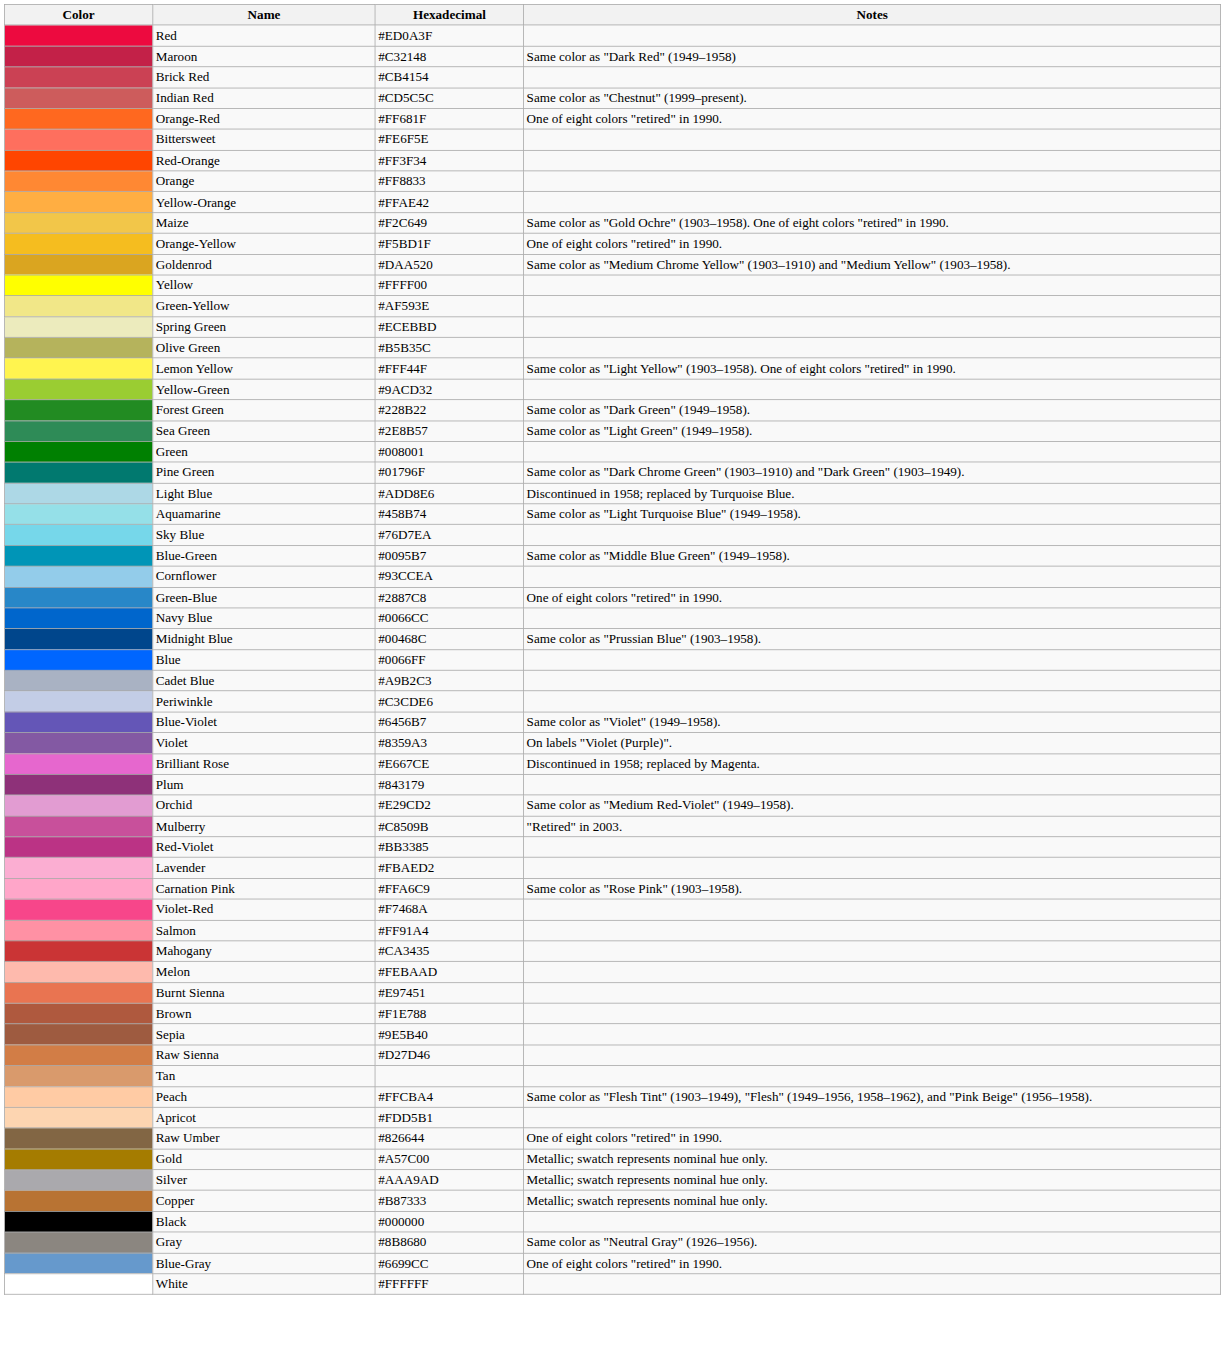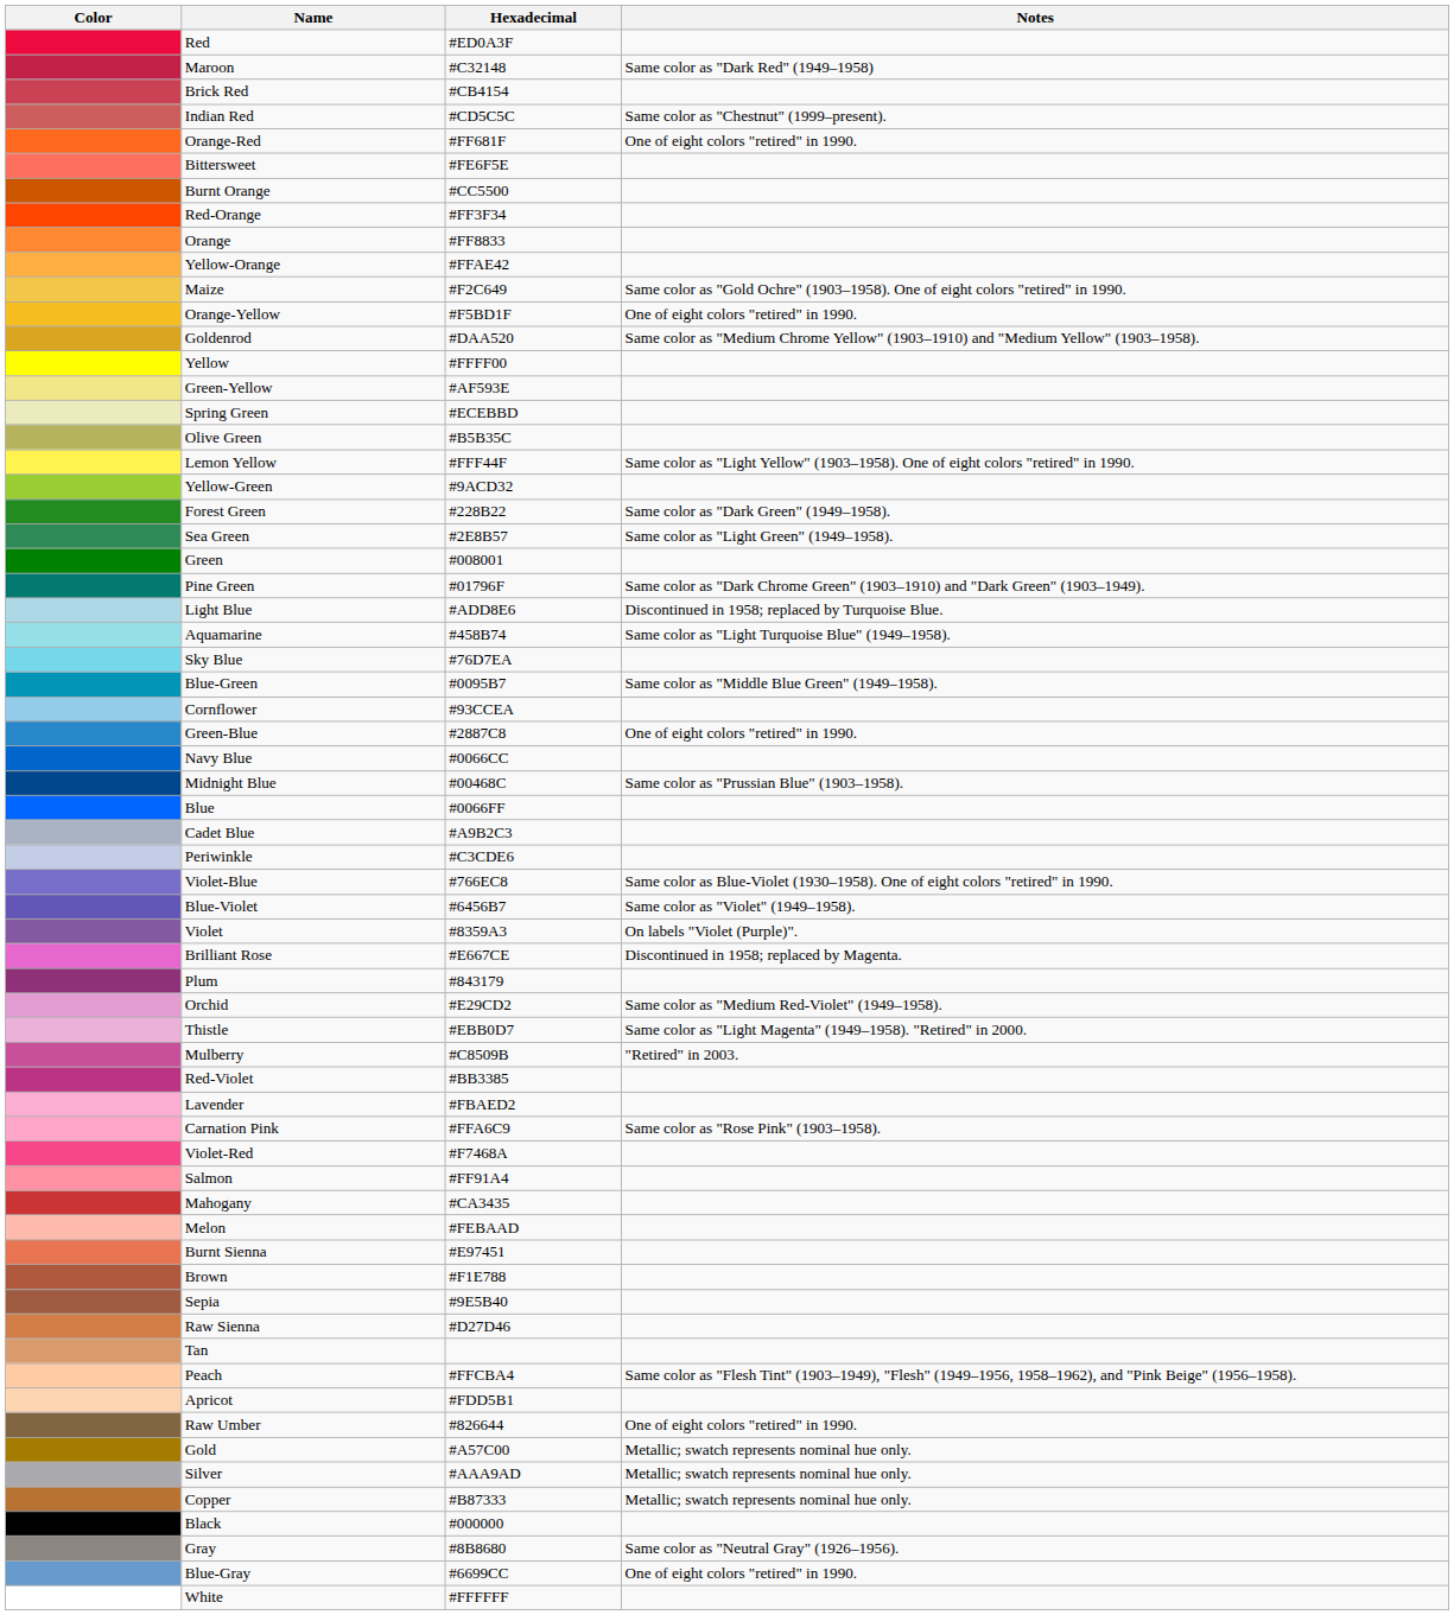+ row: Burnt Orange | #CC5500
+ row: Violet-Blue | #766EC8 | Same color as Blue-Violet (1930–1958). One of eight colors "retired" in 1990.
+ row: Thistle | #EBB0D7 | Same color as "Light Magenta" (1949–1958). "Retired" in 2000.
